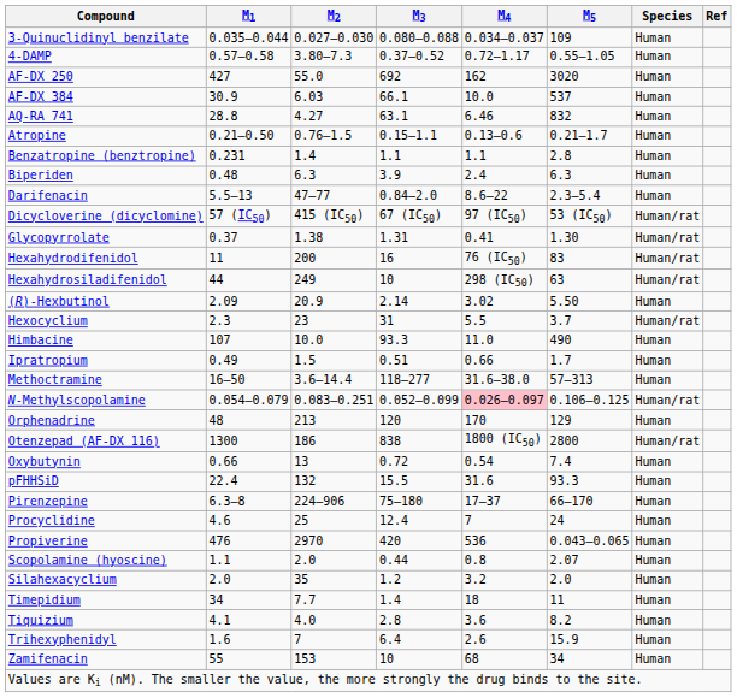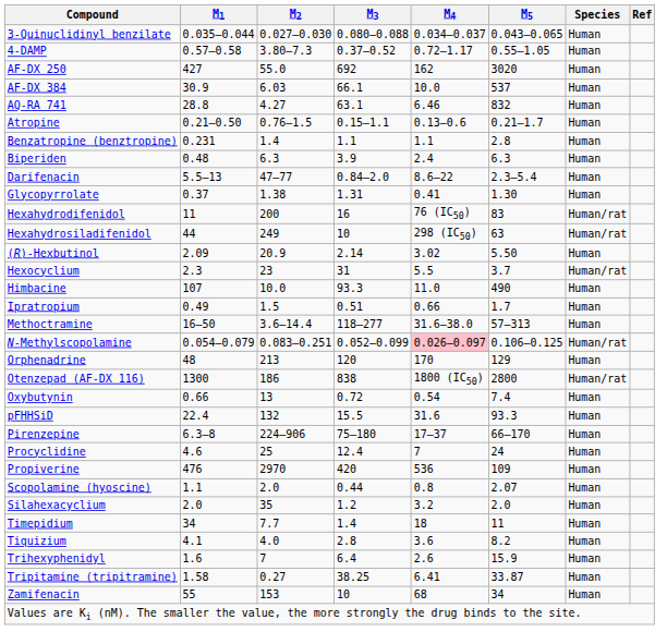3-Quinuclidinyl benzilate | M5: 109 -> 0.043–0.065
- row: Dicycloverine (dicyclomine) | 57 (IC50) | 415 (IC50) | 67 (IC50) | 97 (IC50) | 53 (IC50) | Human/rat
Glycopyrrolate | Species: Human/rat -> Human
Propiverine | M5: 0.043–0.065 -> 109
+ row: Tripitamine (tripitramine) | 1.58 | 0.27 | 38.25 | 6.41 | 33.87 | Human
